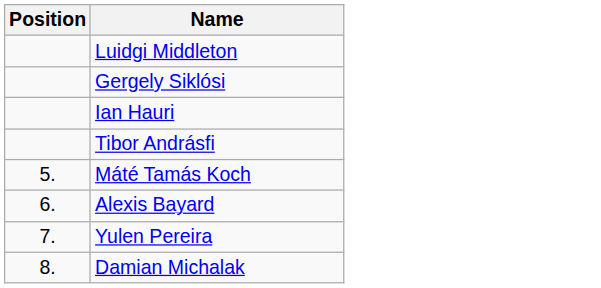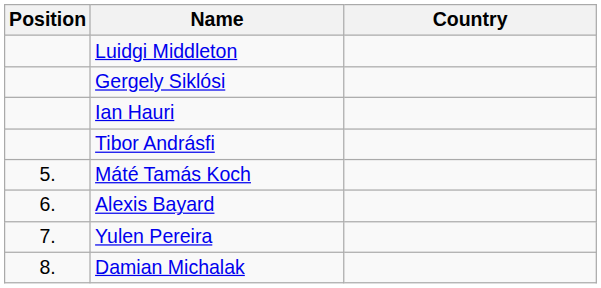+ column: Country
